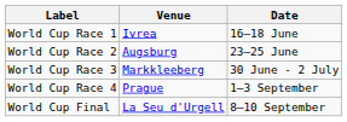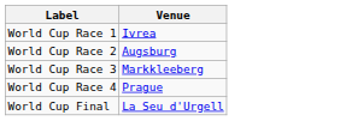- column: Date | 16–18 June | 23–25 June | 30 June - 2 July | 1–3 September | 8–10 September
